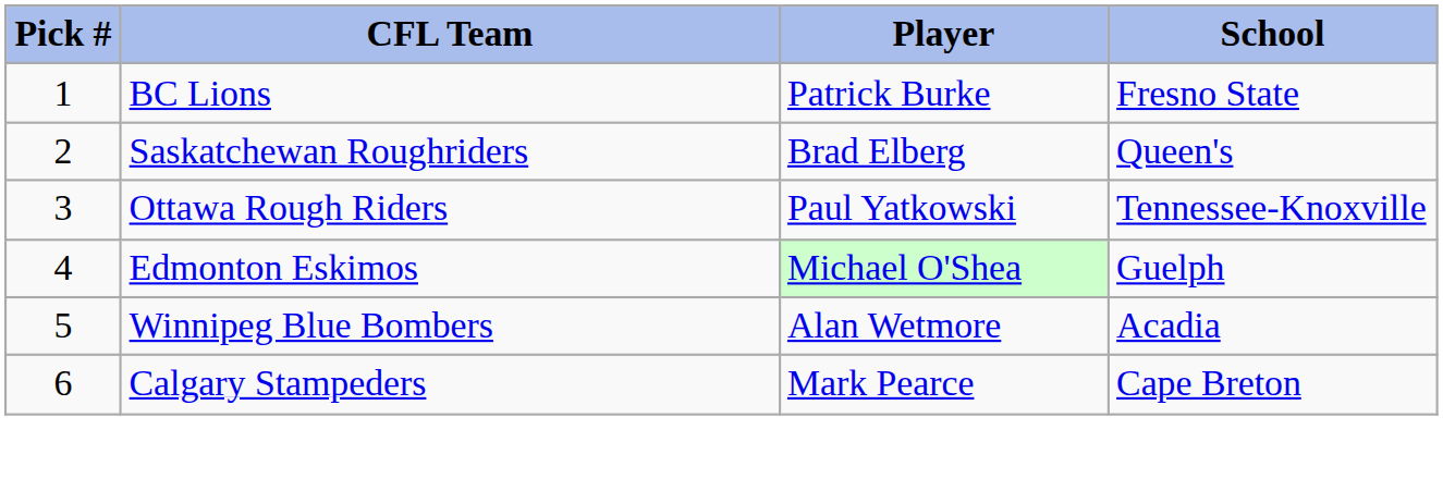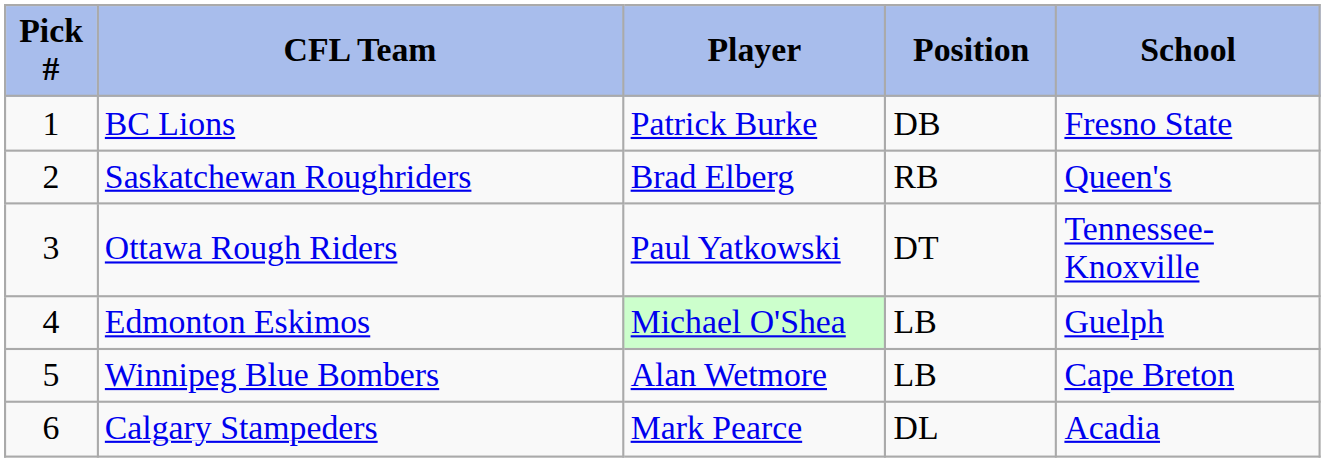+ column: Position | DB | RB | DT | LB | LB | DL
Winnipeg Blue Bombers | School: Acadia -> Cape Breton
Calgary Stampeders | School: Cape Breton -> Acadia
